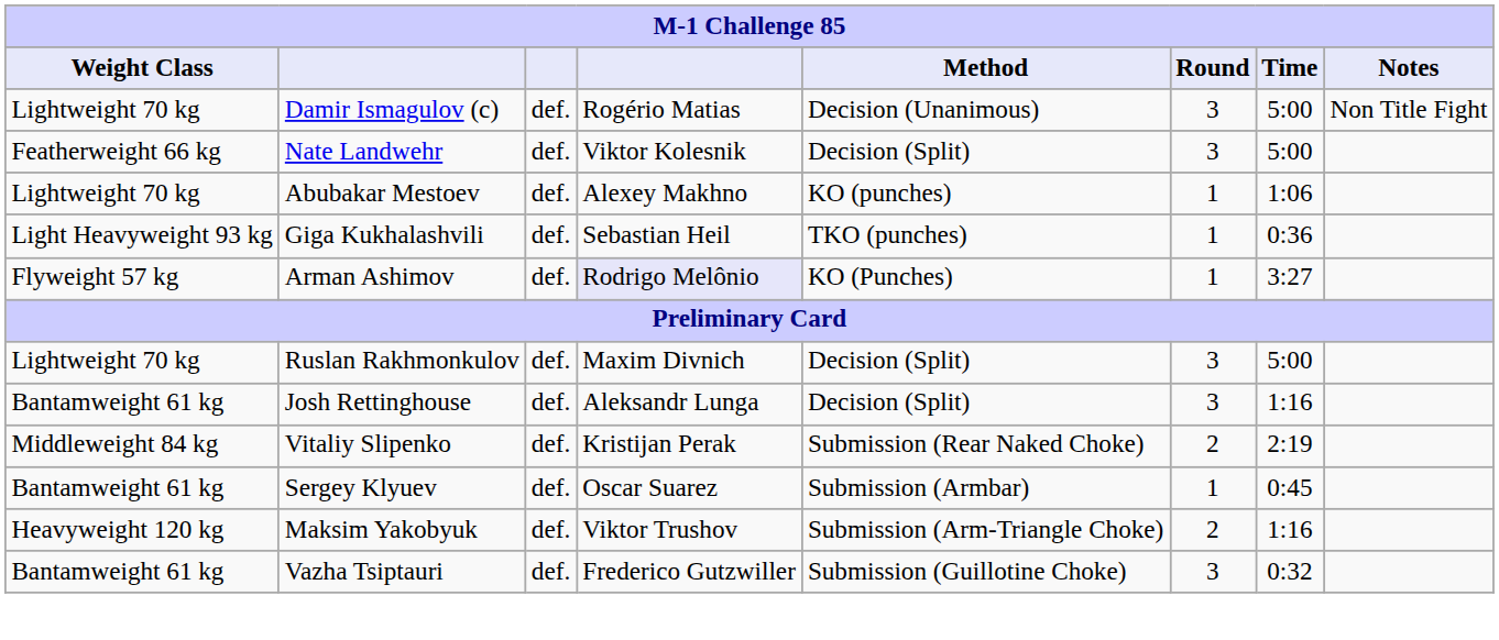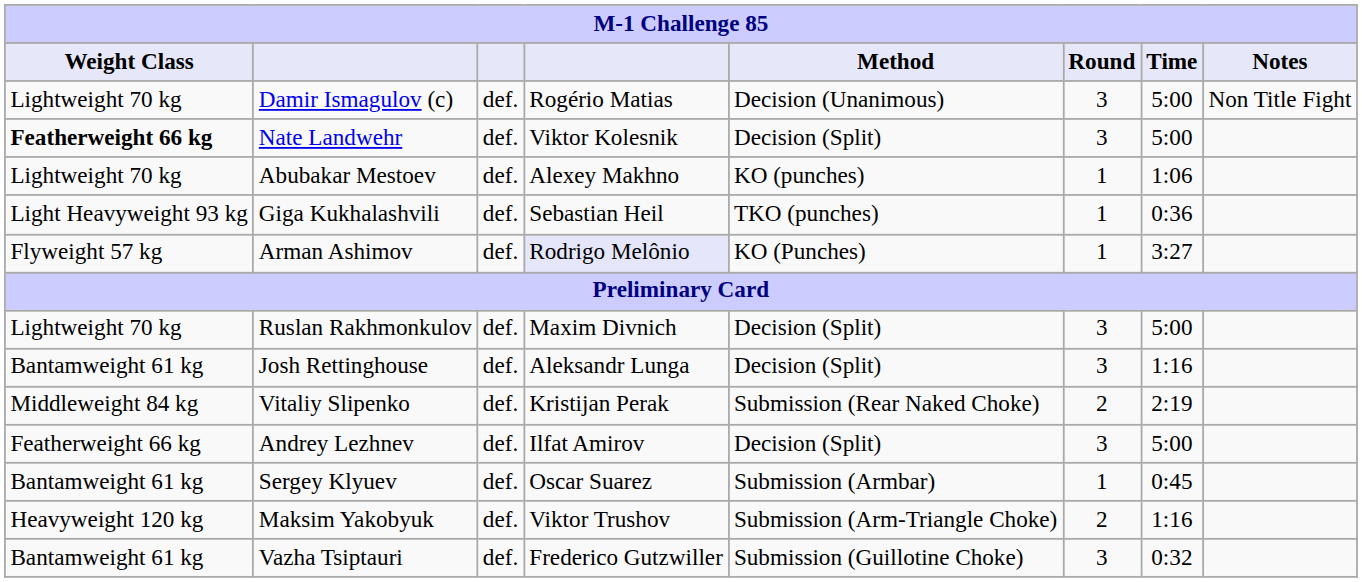Nate Landwehr | Weight Class: normal -> bold
+ row: Featherweight 66 kg | Andrey Lezhnev | def. | Ilfat Amirov | Decision (Split) | 3 | 5:00
